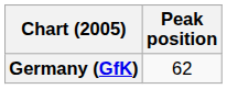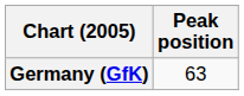Germany (GfK) | Peak position: 62 -> 63
